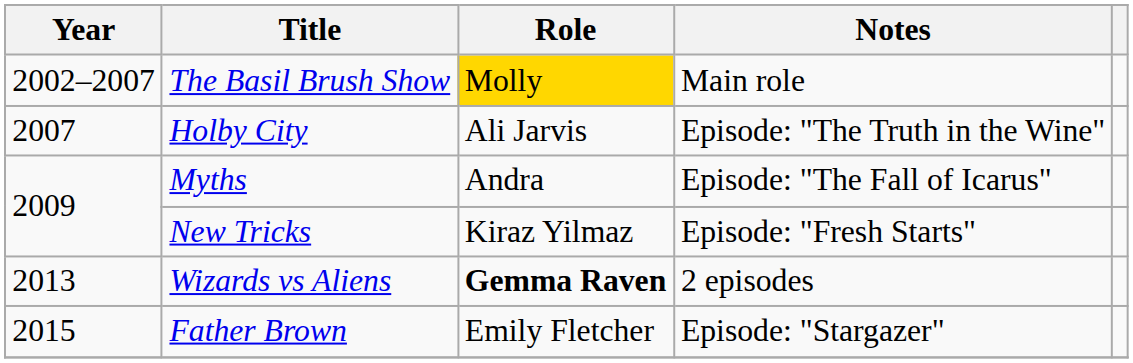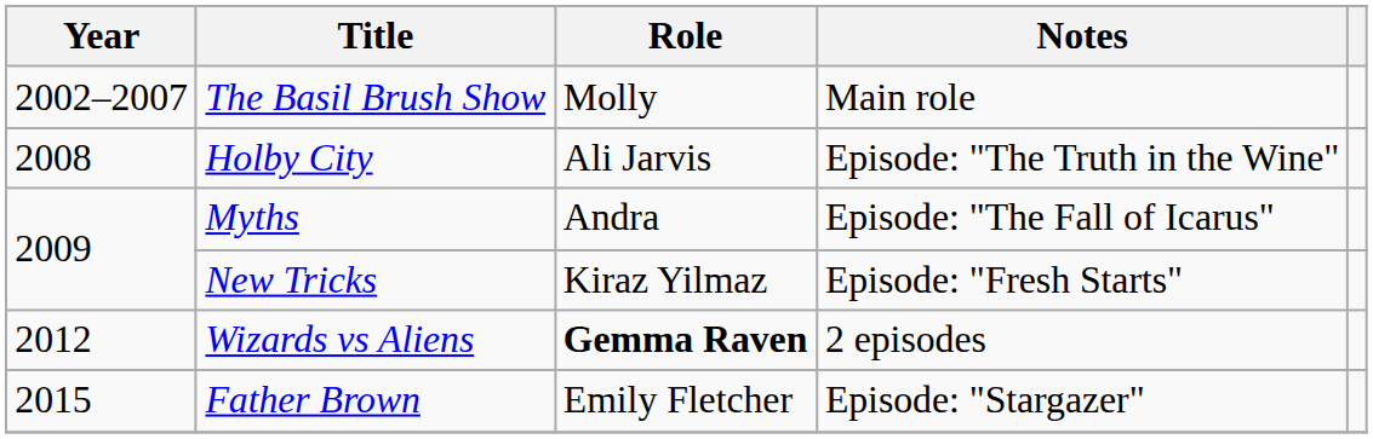The Basil Brush Show | Role: gold background -> no background
Holby City | Year: 2007 -> 2008
Wizards vs Aliens | Year: 2013 -> 2012
